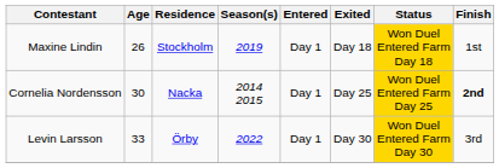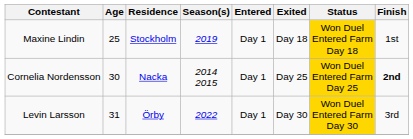Maxine Lindin | Age: 26 -> 25
Levin Larsson | Age: 33 -> 31
